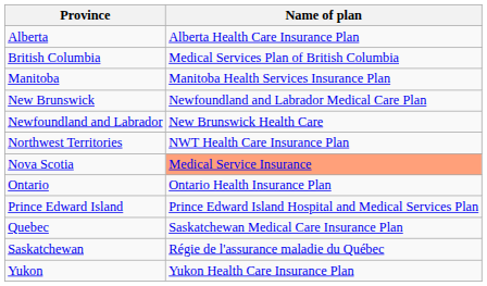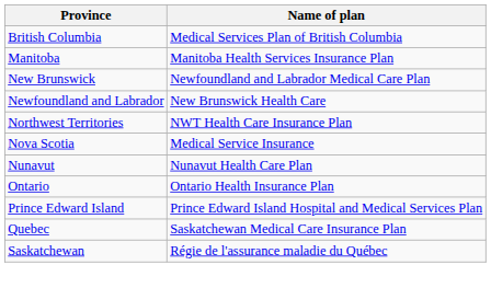- row: Alberta | Alberta Health Care Insurance Plan
Nova Scotia | Name of plan: lightsalmon background -> no background
+ row: Nunavut | Nunavut Health Care Plan
- row: Yukon | Yukon Health Care Insurance Plan
